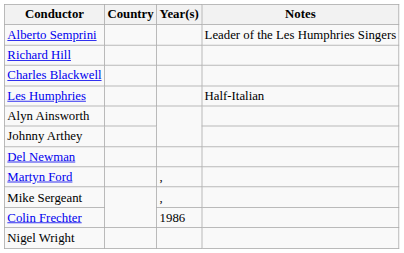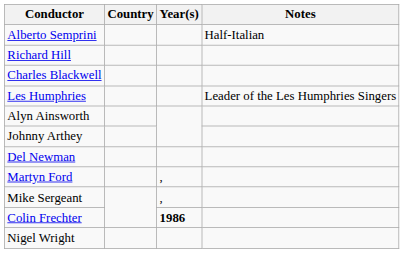Alberto Semprini | Notes: Leader of the Les Humphries Singers -> Half-Italian
Les Humphries | Notes: Half-Italian -> Leader of the Les Humphries Singers
Colin Frechter | Year(s): normal -> bold
